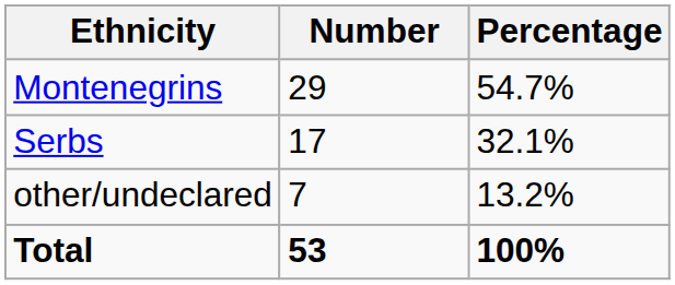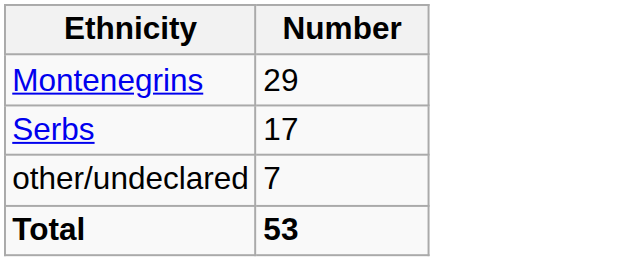- column: Percentage | 54.7% | 32.1% | 13.2% | 100%
